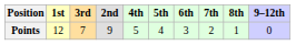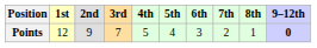columns swapped: 2nd <-> 3rd
Points | 9–12th: normal -> bold
